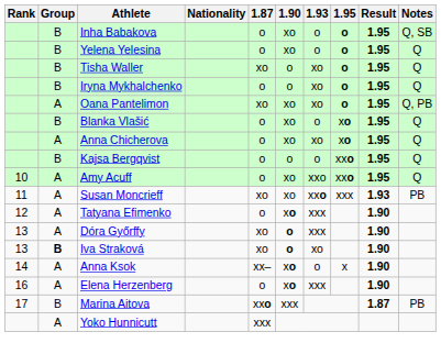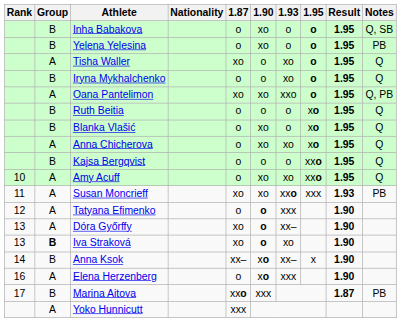Yelena Yelesina | Notes: Q -> PB
Tisha Waller | Group: B -> A
Oana Pantelimon | 1.93: xo -> xxo
+ row: B | Ruth Beitia | o | o | o | xo | 1.95 | Q
Amy Acuff | 1.93: xxo -> xo
Tatyana Efimenko | 1.90: xo -> o
Dóra Győrffy | 1.93: xxx -> xx–
Anna Ksok | Group: A -> B
Anna Ksok | 1.93: o -> xx–
